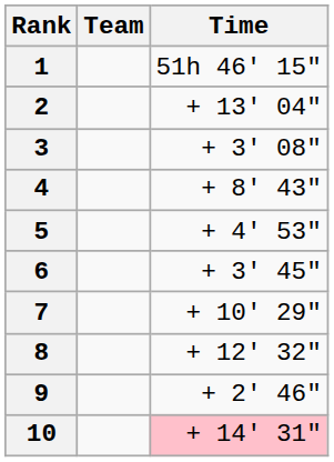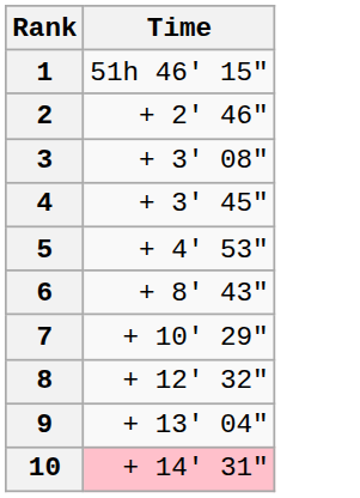- column: Team
2 | Time: + 13' 04" -> + 2' 46"
4 | Time: + 8' 43" -> + 3' 45"
6 | Time: + 3' 45" -> + 8' 43"
9 | Time: + 2' 46" -> + 13' 04"
